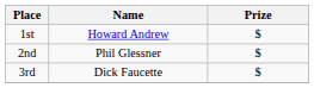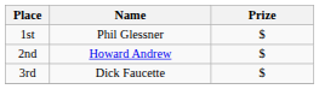1st | Name: Howard Andrew -> Phil Glessner
2nd | Name: Phil Glessner -> Howard Andrew
